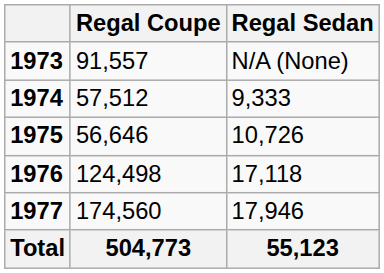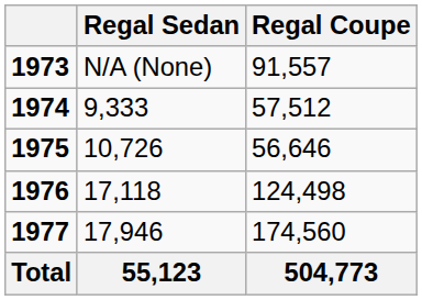columns swapped: Regal Coupe <-> Regal Sedan
